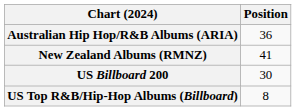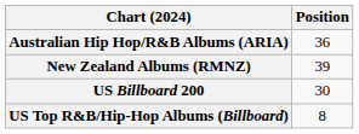New Zealand Albums (RMNZ) | Position: 41 -> 39
